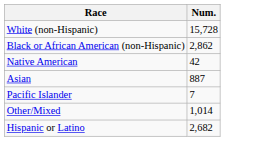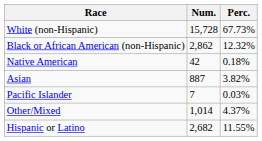+ column: Perc. | 67.73% | 12.32% | 0.18% | 3.82% | 0.03% | 4.37% | 11.55%
